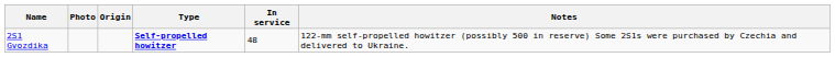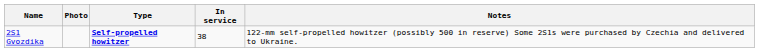- column: Origin
2S1 Gvozdika | In service: 48 -> 38
